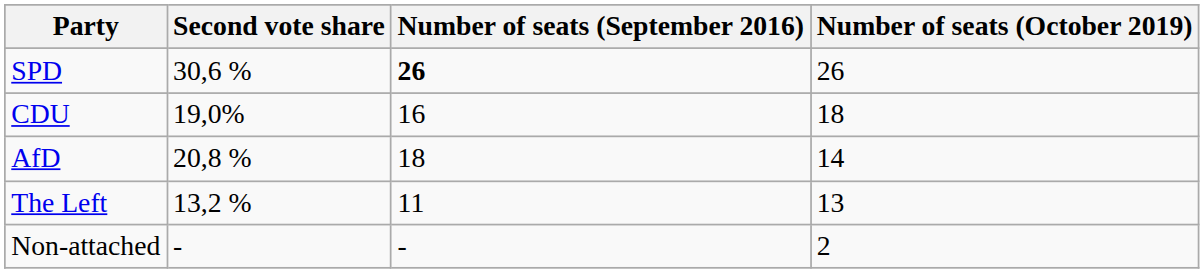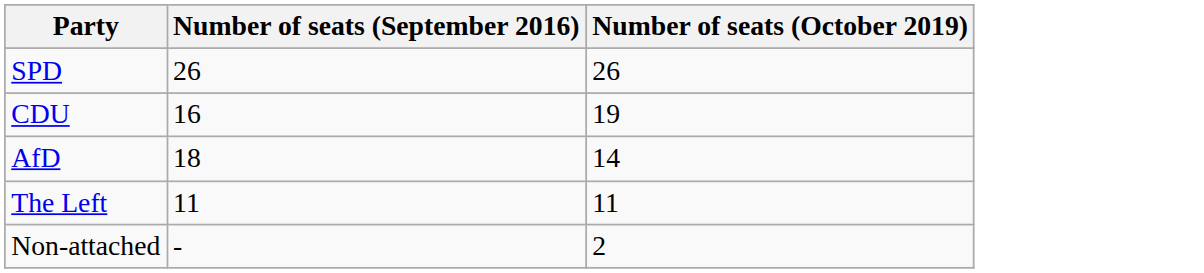- column: Second vote share | 30,6 % | 19,0% | 20,8 % | 13,2 % | -
SPD | Number of seats (September 2016): bold -> normal
CDU | Number of seats (October 2019): 18 -> 19
The Left | Number of seats (October 2019): 13 -> 11
